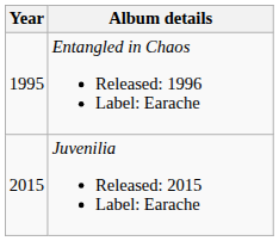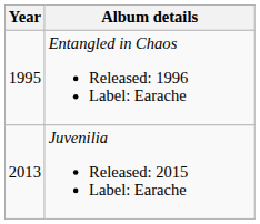Juvenilia Released: 2015 Label: Earache | Year: 2015 -> 2013
